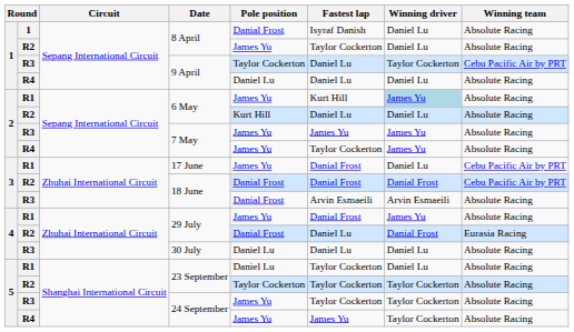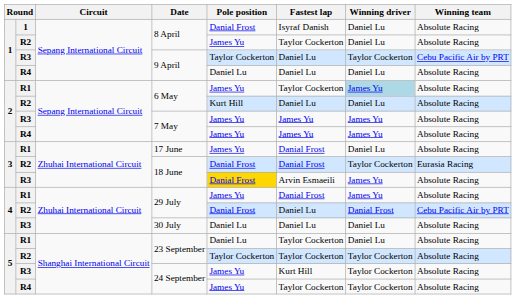R1 / 6 May | Fastest lap: Kurt Hill -> Taylor Cockerton
R4 / 7 May | Fastest lap: Taylor Cockerton -> James Yu
17 June | Winning team: Cebu Pacific Air by PRT -> Absolute Racing
R2 / 18 June | Winning driver: Danial Frost -> Taylor Cockerton
R2 / 18 June | Winning team: Cebu Pacific Air by PRT -> Eurasia Racing
R3 / 18 June | Pole position: no background -> gold background
R3 / 18 June | Winning driver: Arvin Esmaeili -> James Yu
R2 / 29 July | Winning team: Eurasia Racing -> Cebu Pacific Air by PRT
R3 / 24 September | Fastest lap: Taylor Cockerton -> Kurt Hill
R4 / 24 September | Fastest lap: James Yu -> Taylor Cockerton
